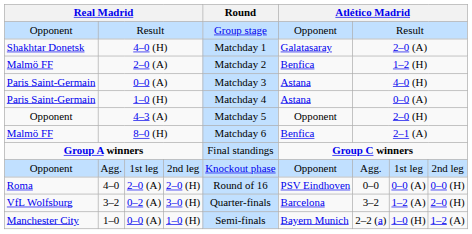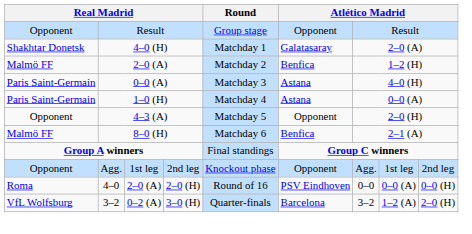- row: Manchester City | 1–0 | 0–0 (A) | 1–0 (H) | Semi-finals | Bayern Munich | 2–2 (a) | 1–0 (H) | 1–2 (A)
